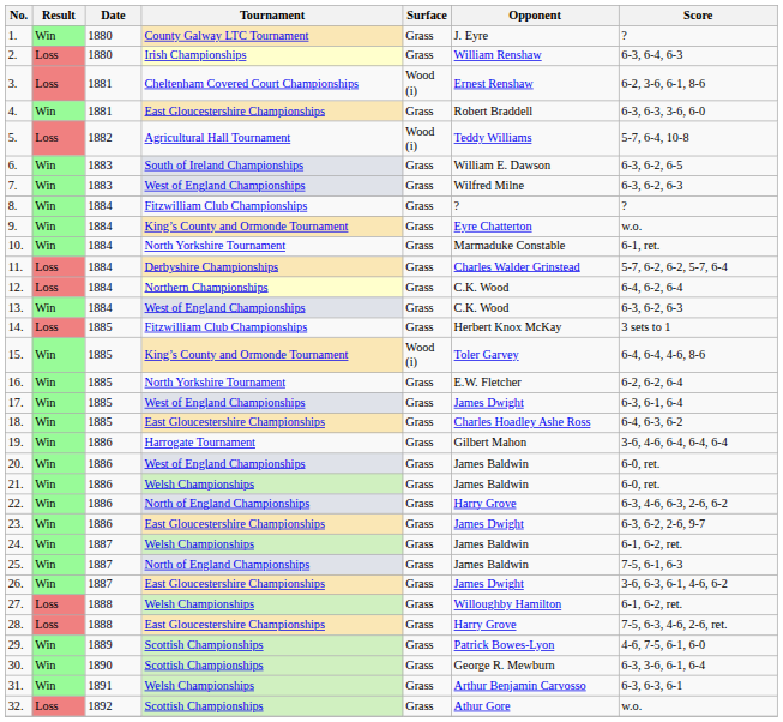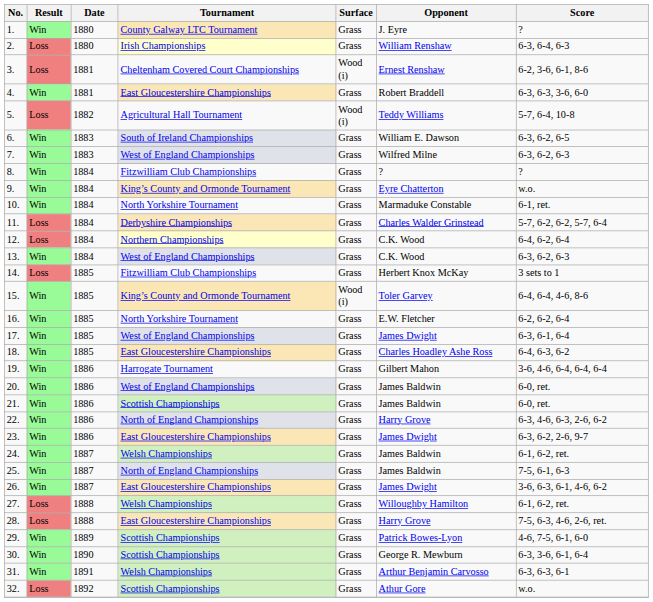21. | Tournament: Welsh Championships -> Scottish Championships
